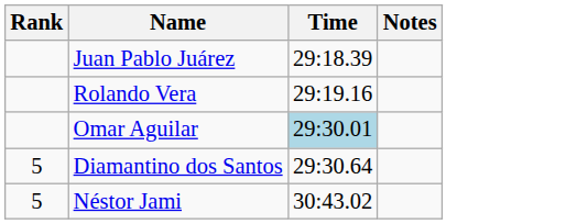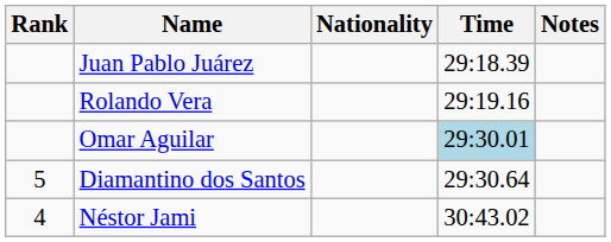+ column: Nationality
Néstor Jami | Rank: 5 -> 4
